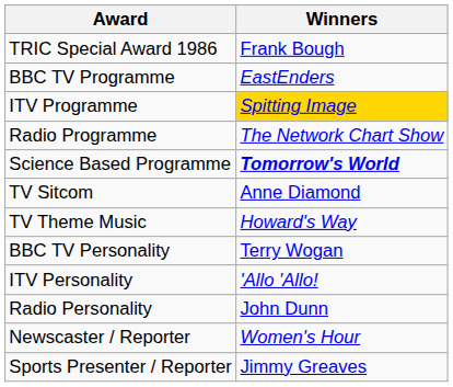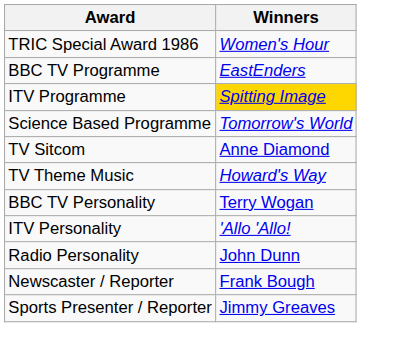TRIC Special Award 1986 | Winners: Frank Bough -> Women's Hour
- row: Radio Programme | The Network Chart Show
Science Based Programme | Winners: bold -> normal
Newscaster / Reporter | Winners: Women's Hour -> Frank Bough
